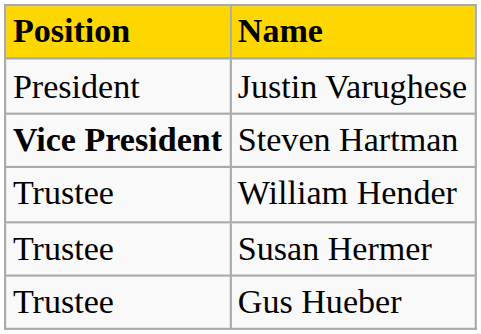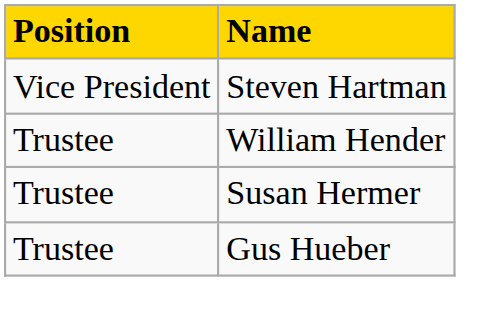- row: President | Justin Varughese
Steven Hartman | Position: bold -> normal
